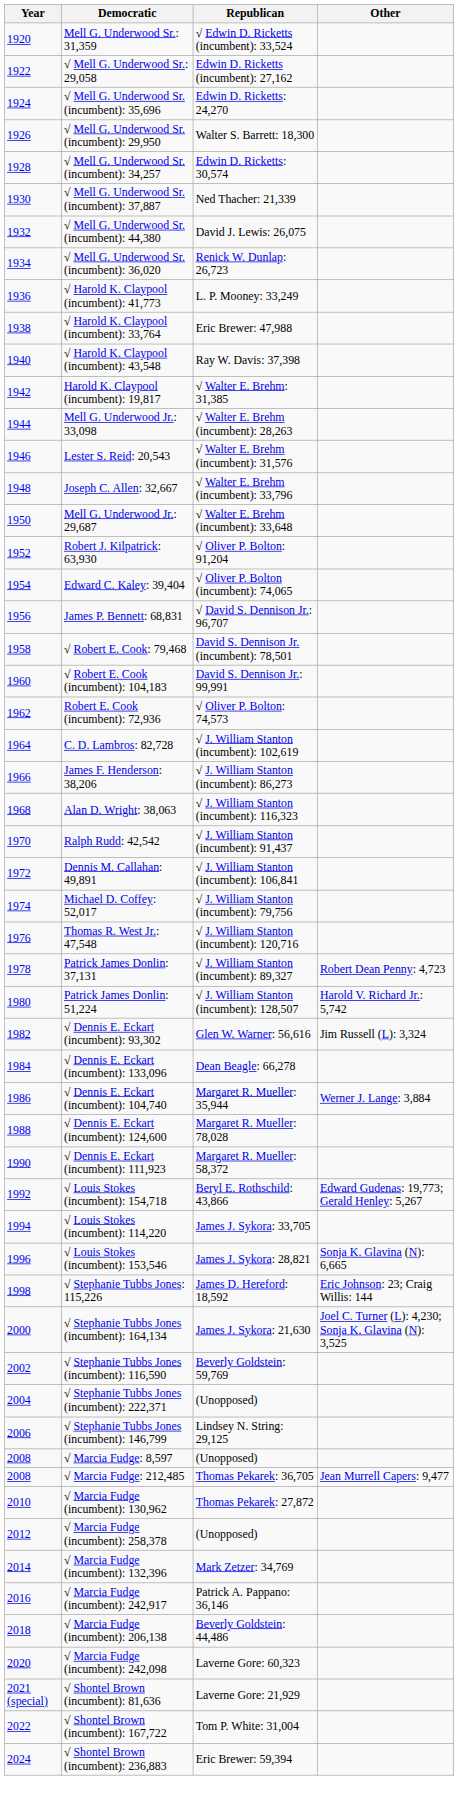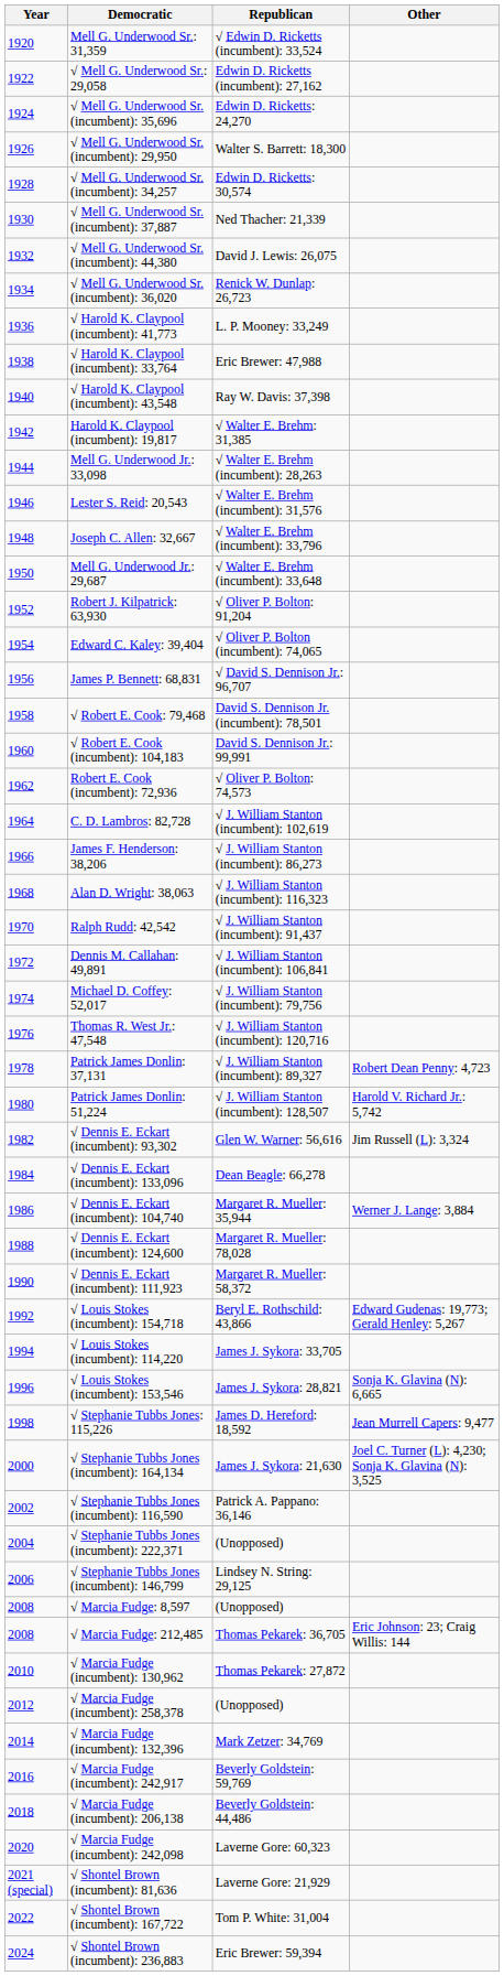√ Stephanie Tubbs Jones: 115,226 | Other: Eric Johnson: 23; Craig Willis: 144 -> Jean Murrell Capers: 9,477
√ Stephanie Tubbs Jones (incumbent): 116,590 | Republican: Beverly Goldstein: 59,769 -> Patrick A. Pappano: 36,146
√ Marcia Fudge: 212,485 | Other: Jean Murrell Capers: 9,477 -> Eric Johnson: 23; Craig Willis: 144
√ Marcia Fudge (incumbent): 242,917 | Republican: Patrick A. Pappano: 36,146 -> Beverly Goldstein: 59,769
